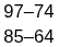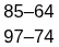rows swapped: 85–64 <-> 97–74
